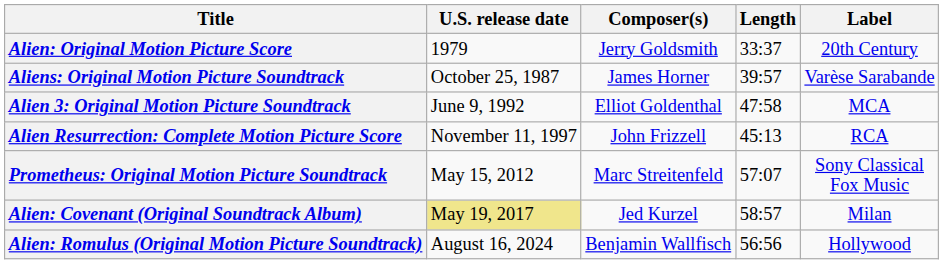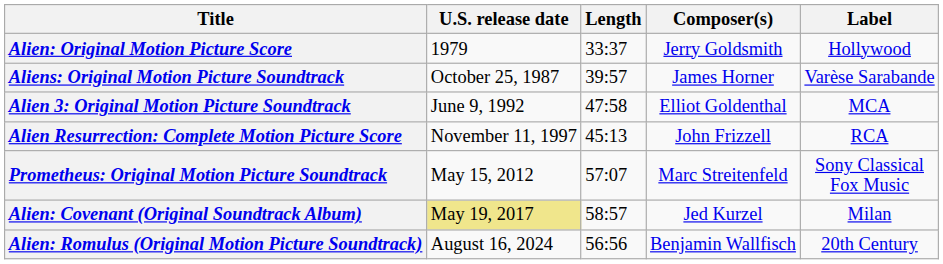columns swapped: Length <-> Composer(s)
Alien: Original Motion Picture Score | Label: 20th Century -> Hollywood
Alien: Romulus (Original Motion Picture Soundtrack) | Label: Hollywood -> 20th Century
